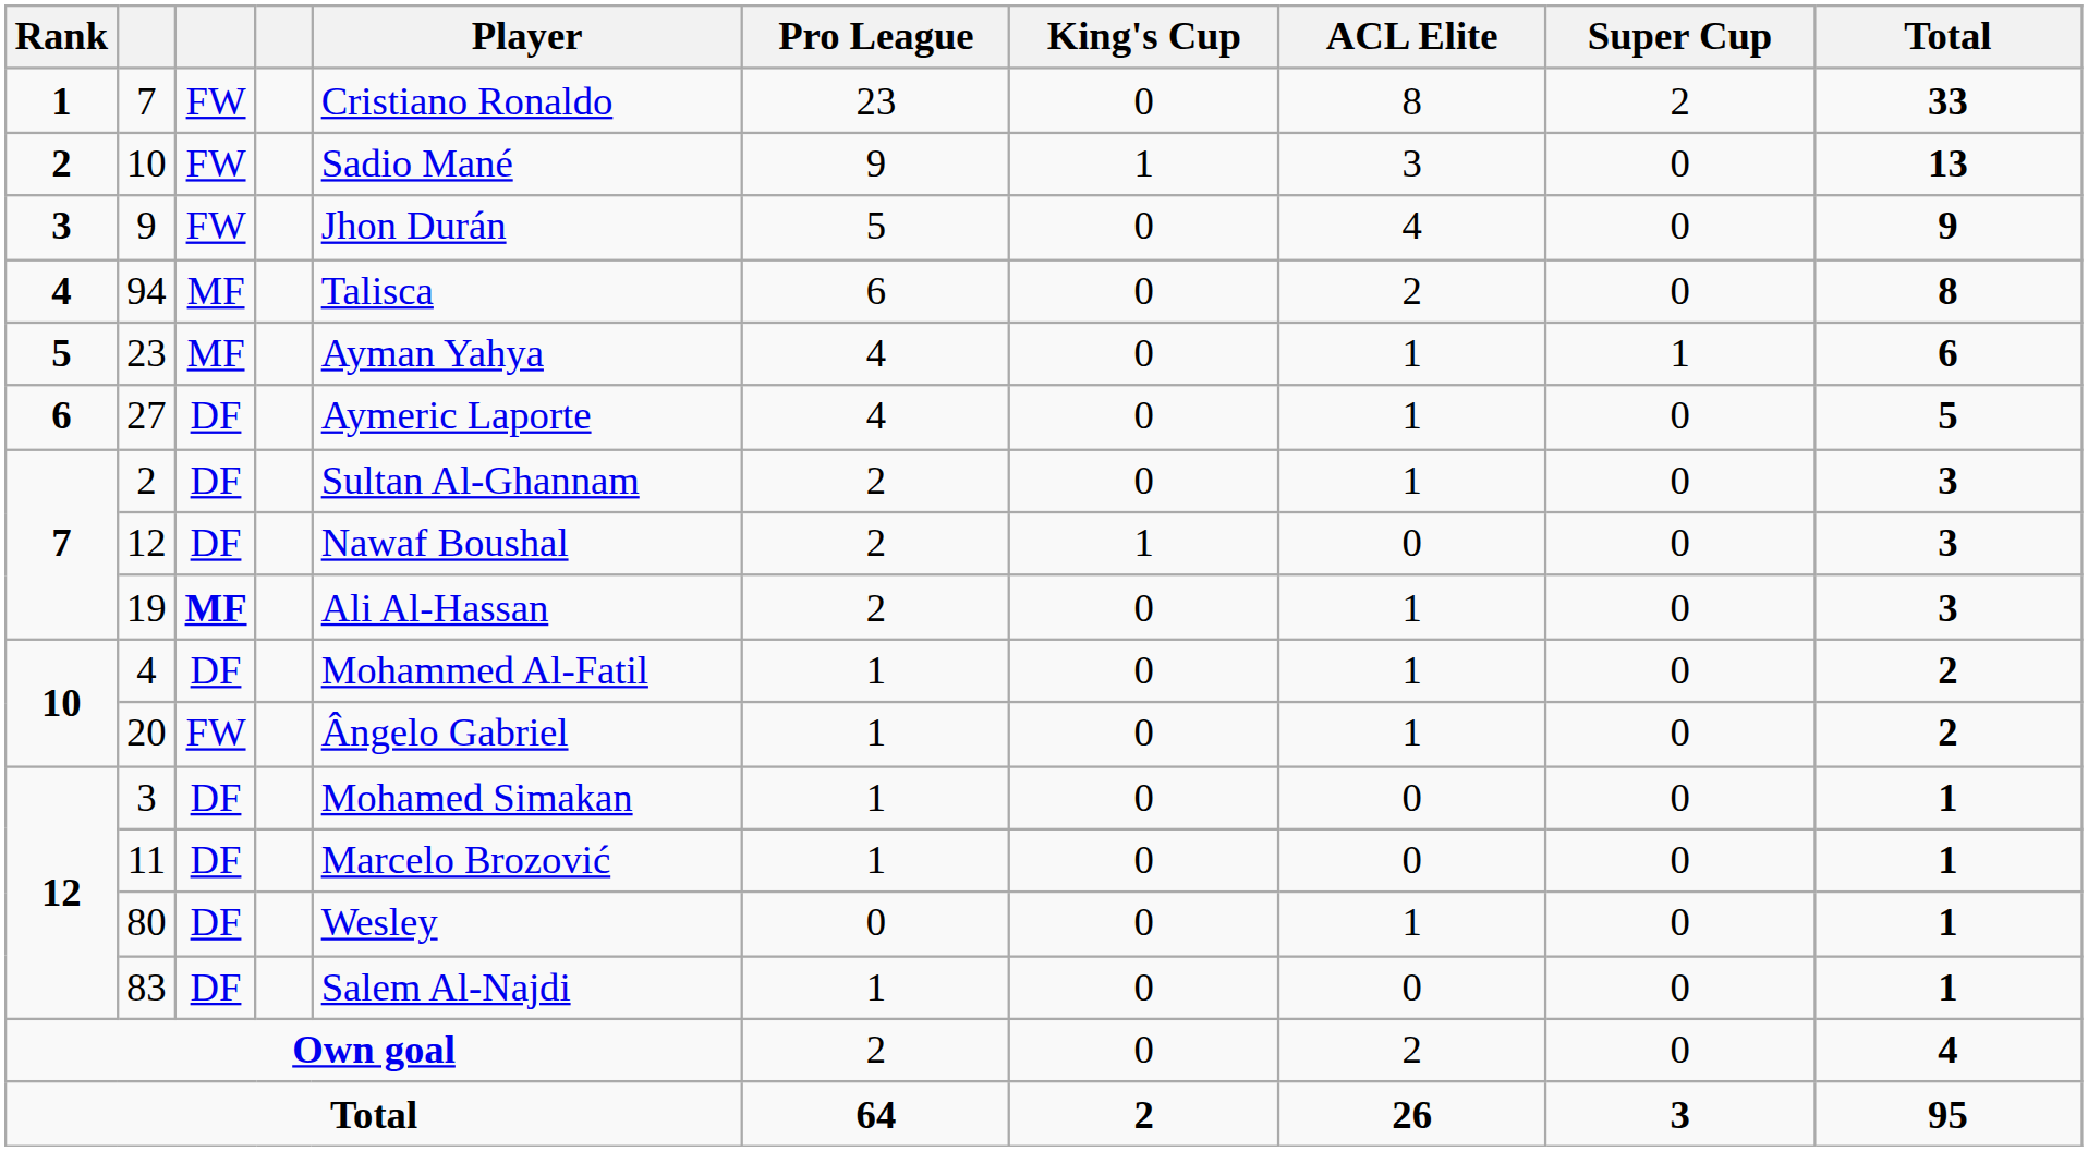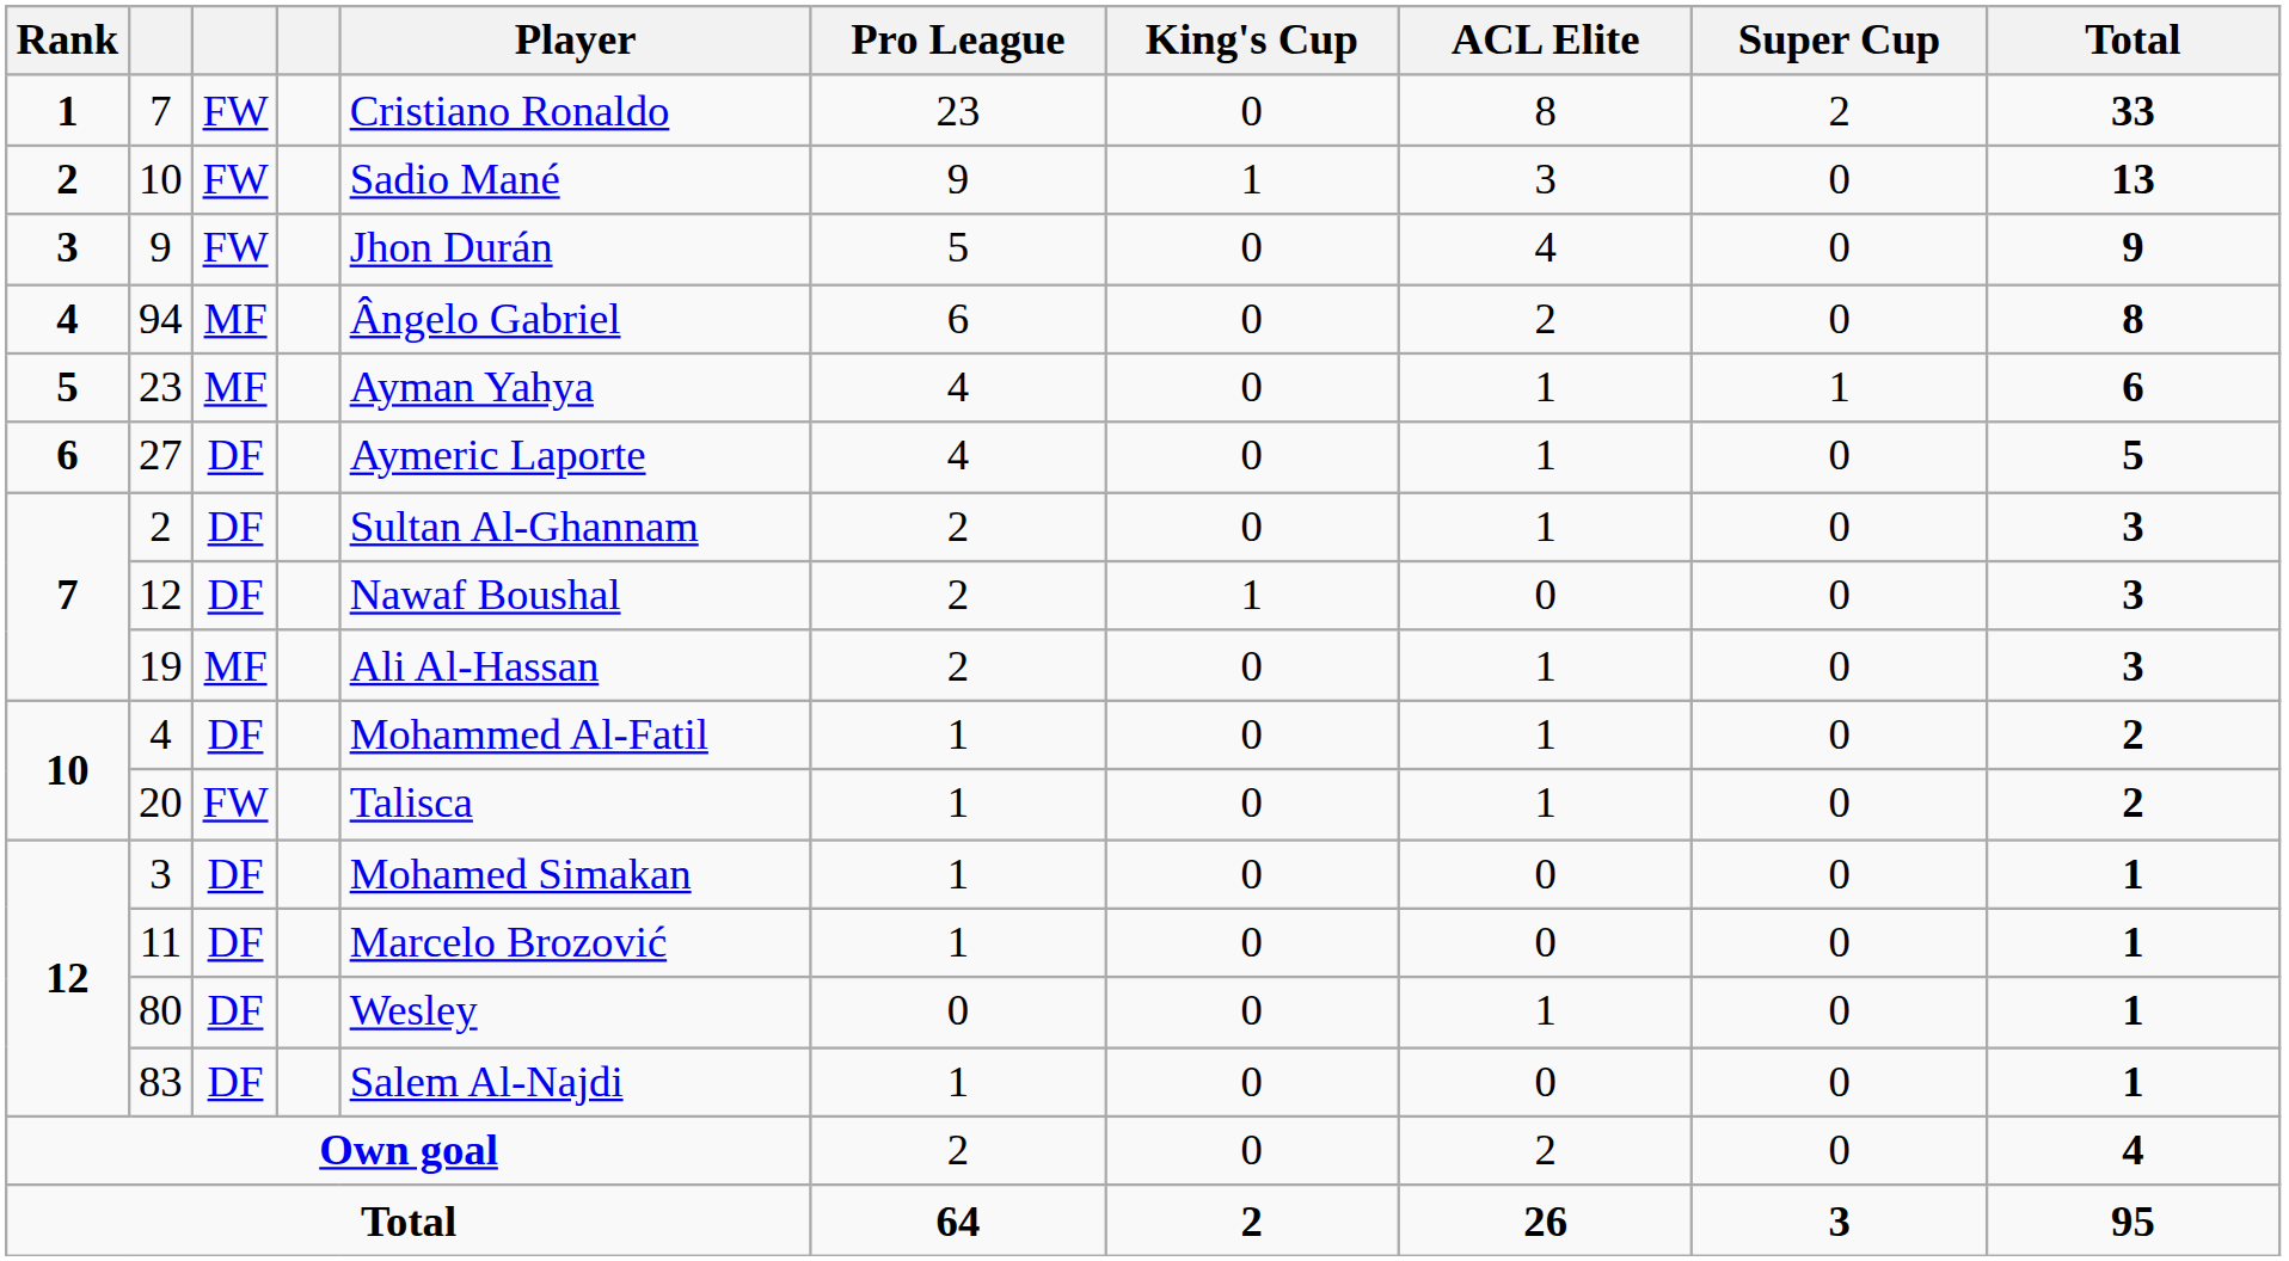94 | Player: Talisca -> Ângelo Gabriel
19 | column 3: bold -> normal
20 | Player: Ângelo Gabriel -> Talisca
